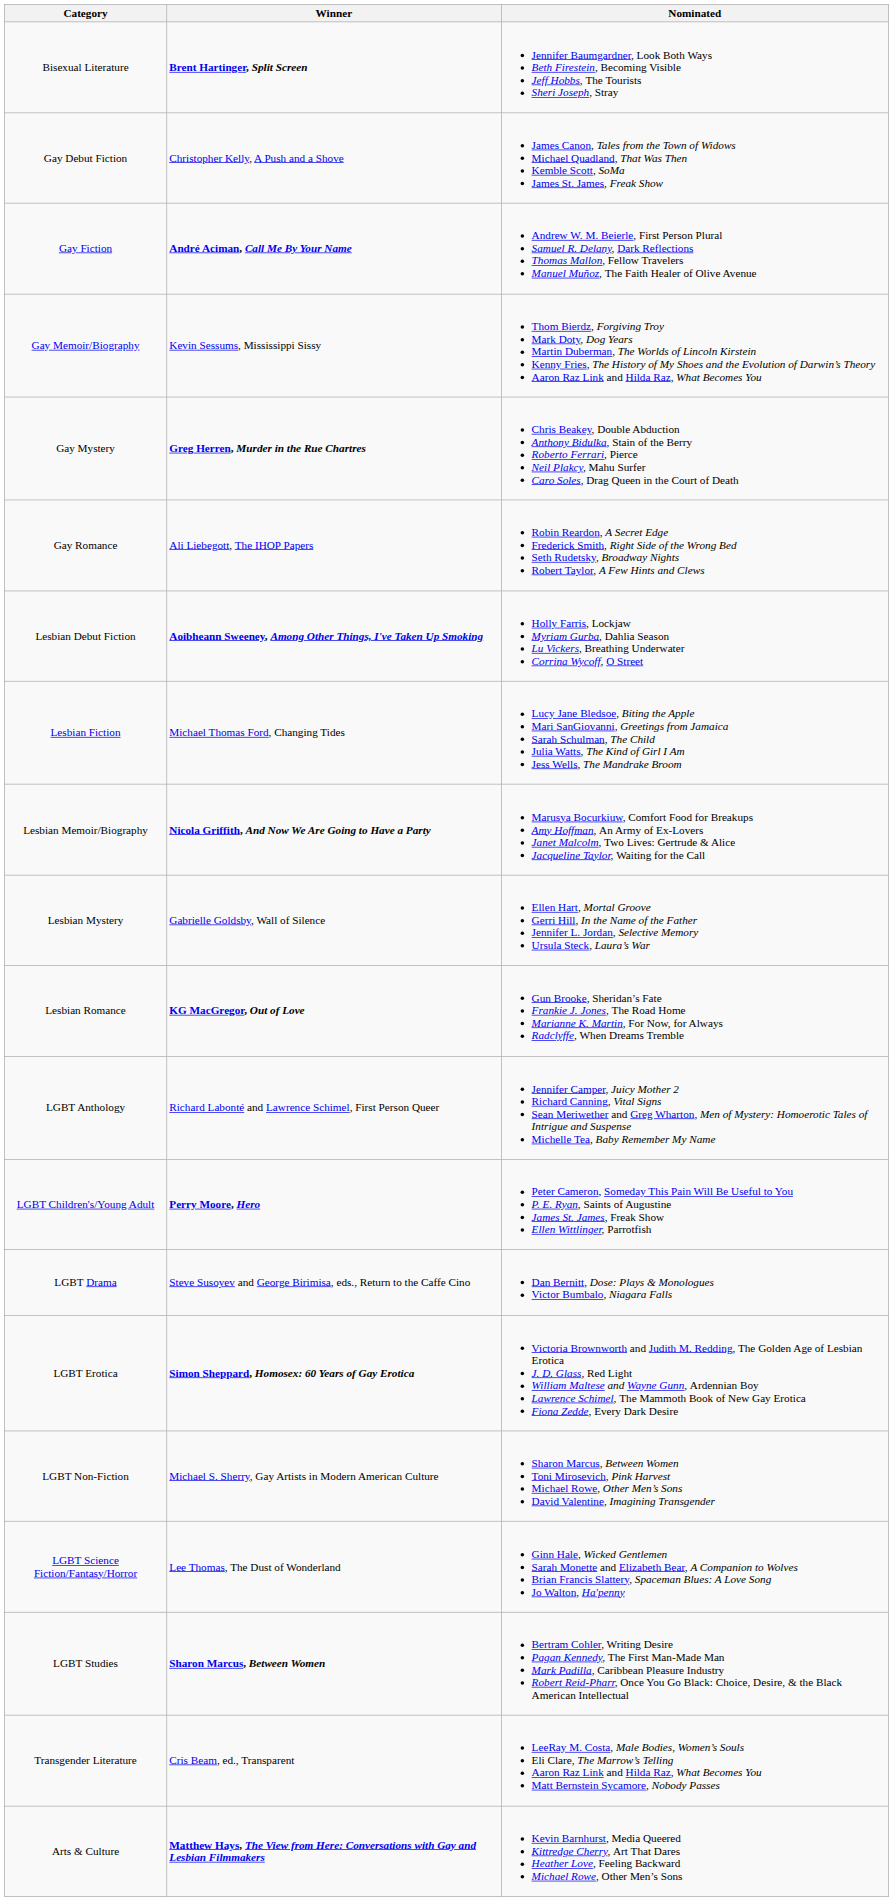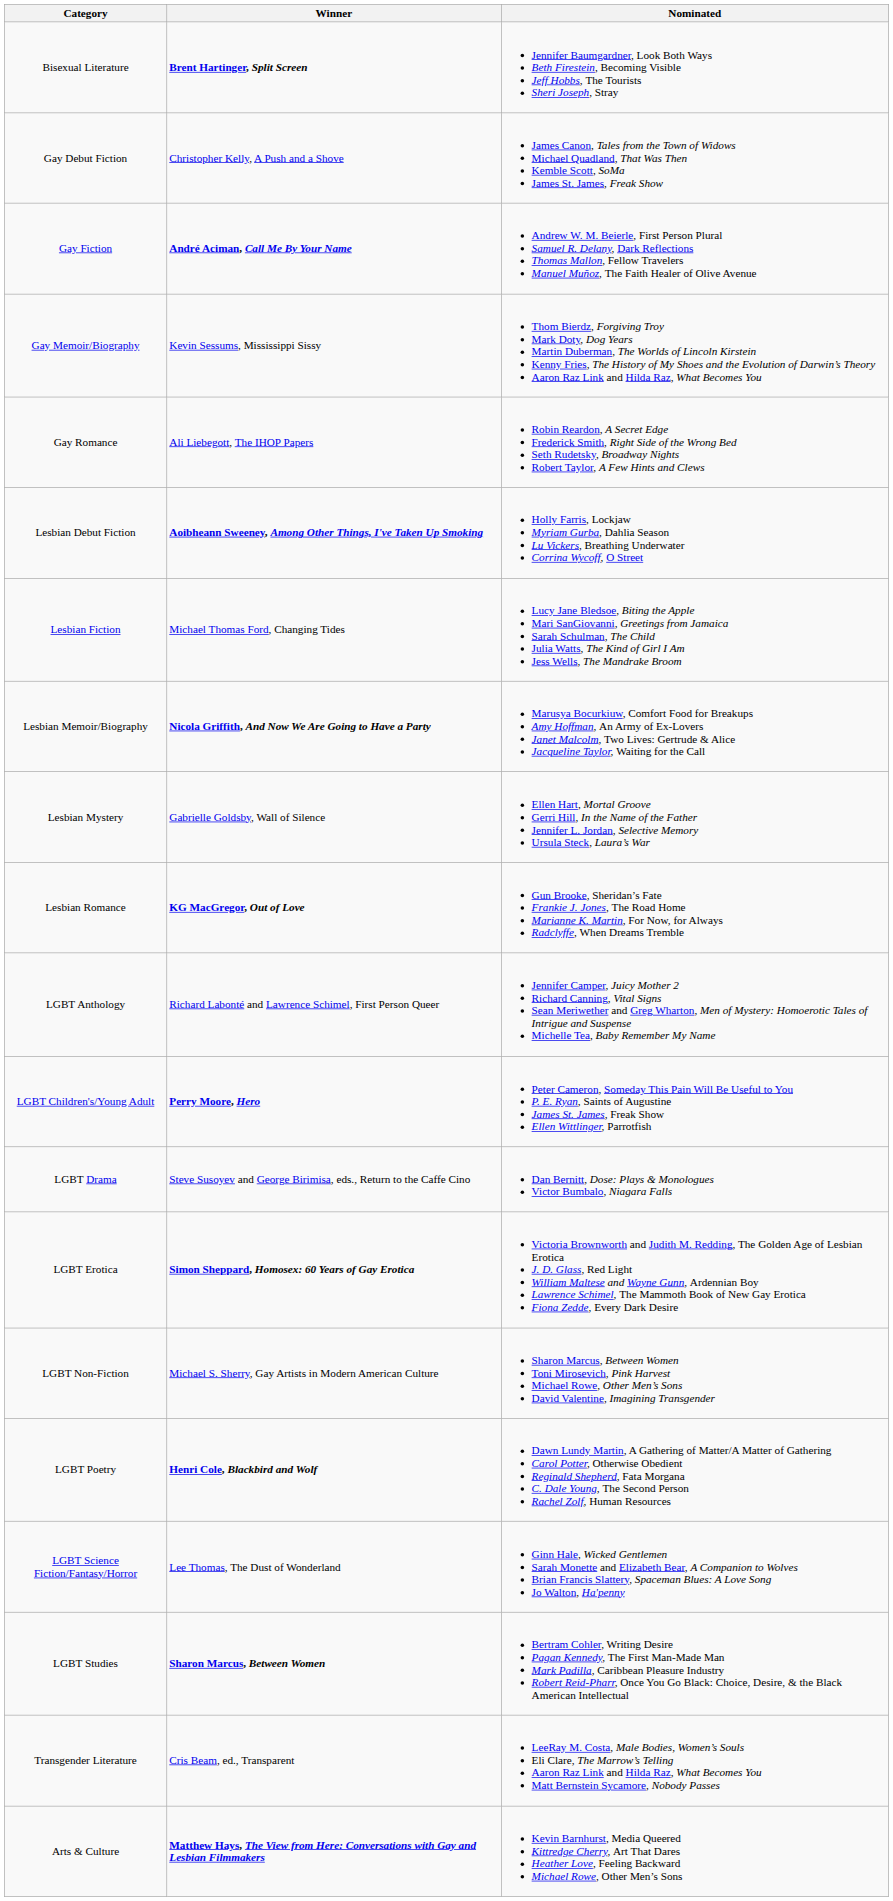- row: Gay Mystery | Greg Herren, Murder in the Rue Chartres | Chris Beakey, Double Abduction Anthony Bidulka, Stain of the Berry Roberto Ferrari, Pierce Neil Plakcy, Mahu Surfer Caro Soles, Drag Queen in the Court of Death
+ row: LGBT Poetry | Henri Cole, Blackbird and Wolf | Dawn Lundy Martin, A Gathering of Matter/A Matter of Gathering Carol Potter, Otherwise Obedient Reginald Shepherd, Fata Morgana C. Dale Young, The Second Person Rachel Zolf, Human Resources
